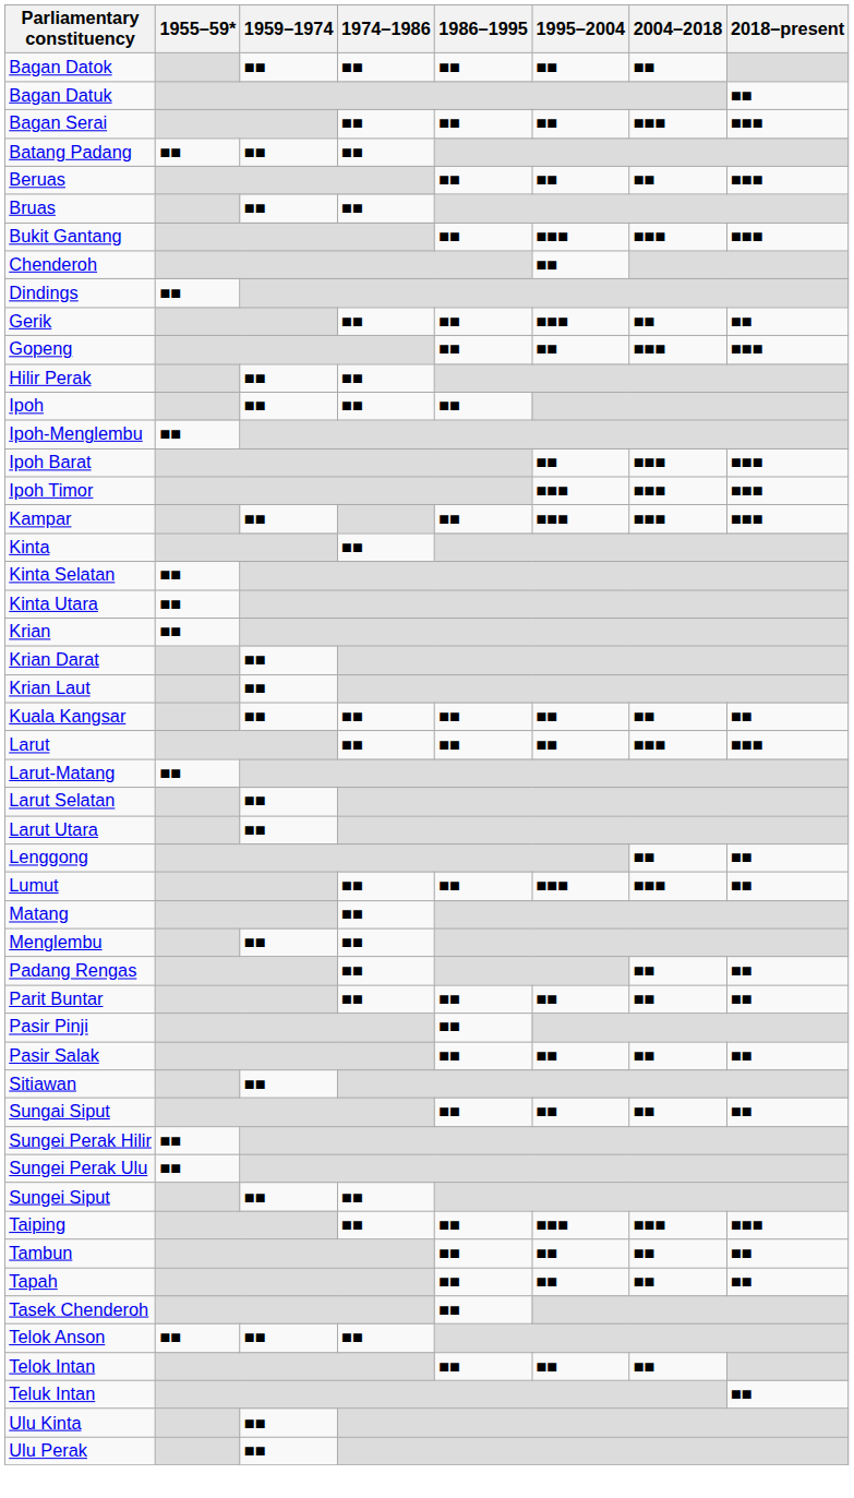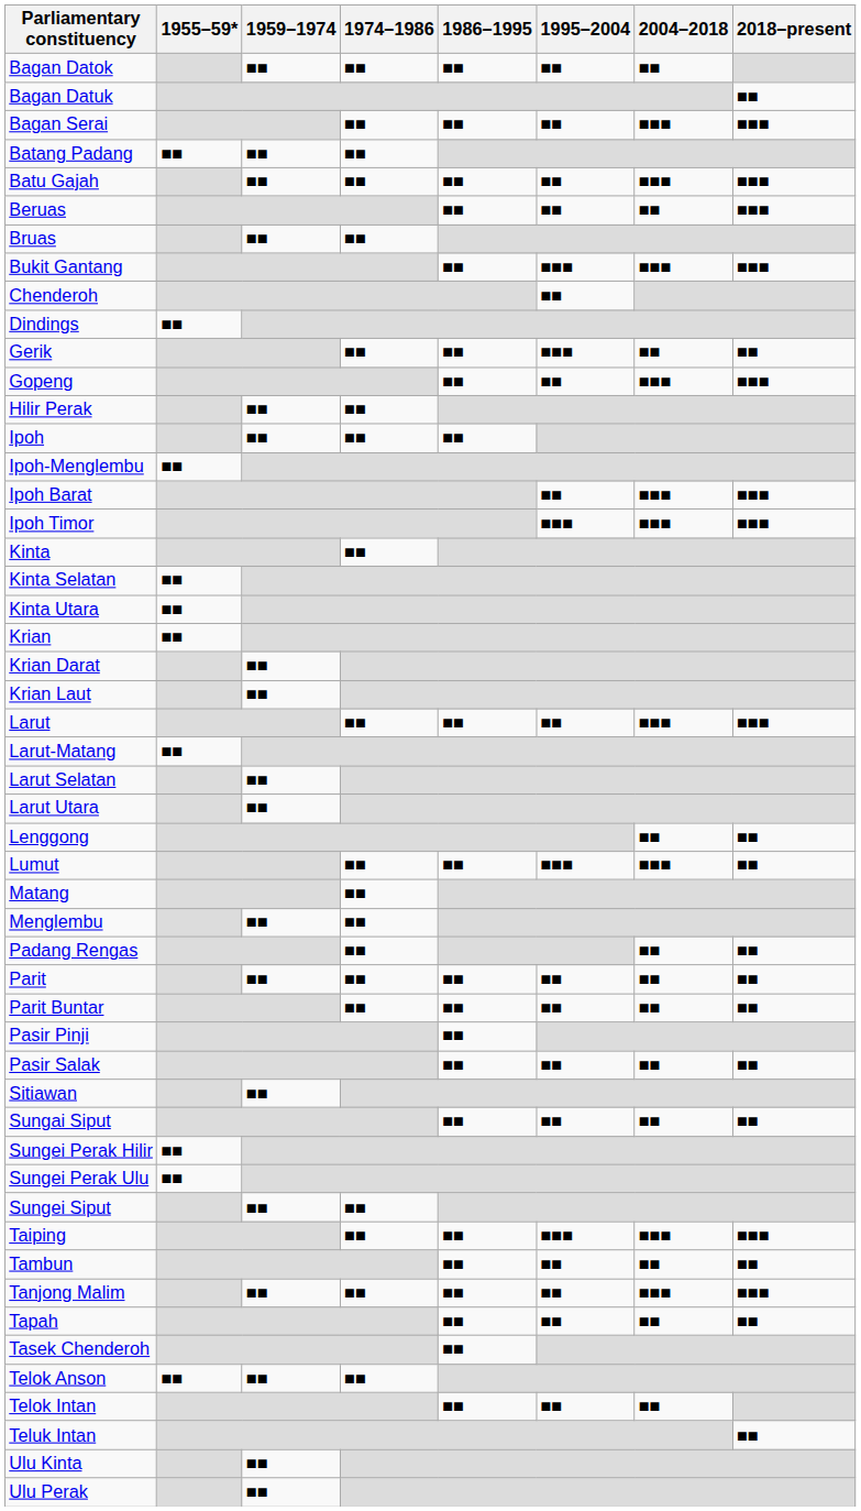+ row: Batu Gajah | ■■ | ■■ | ■■ | ■■ | ■■■ | ■■■
- row: Kampar | ■■ | ■■ | ■■■ | ■■■ | ■■■
- row: Kuala Kangsar | ■■ | ■■ | ■■ | ■■ | ■■ | ■■
+ row: Parit | ■■ | ■■ | ■■ | ■■ | ■■ | ■■
+ row: Tanjong Malim | ■■ | ■■ | ■■ | ■■ | ■■■ | ■■■
